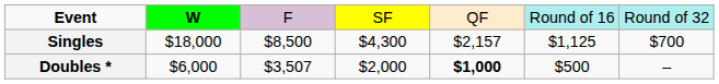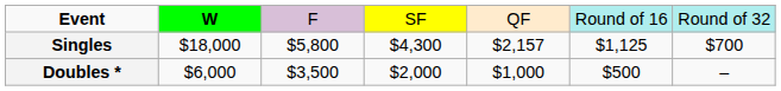Singles | column 3: $8,500 -> $5,800
Doubles * | column 3: $3,507 -> $3,500
Doubles * | column 5: bold -> normal
